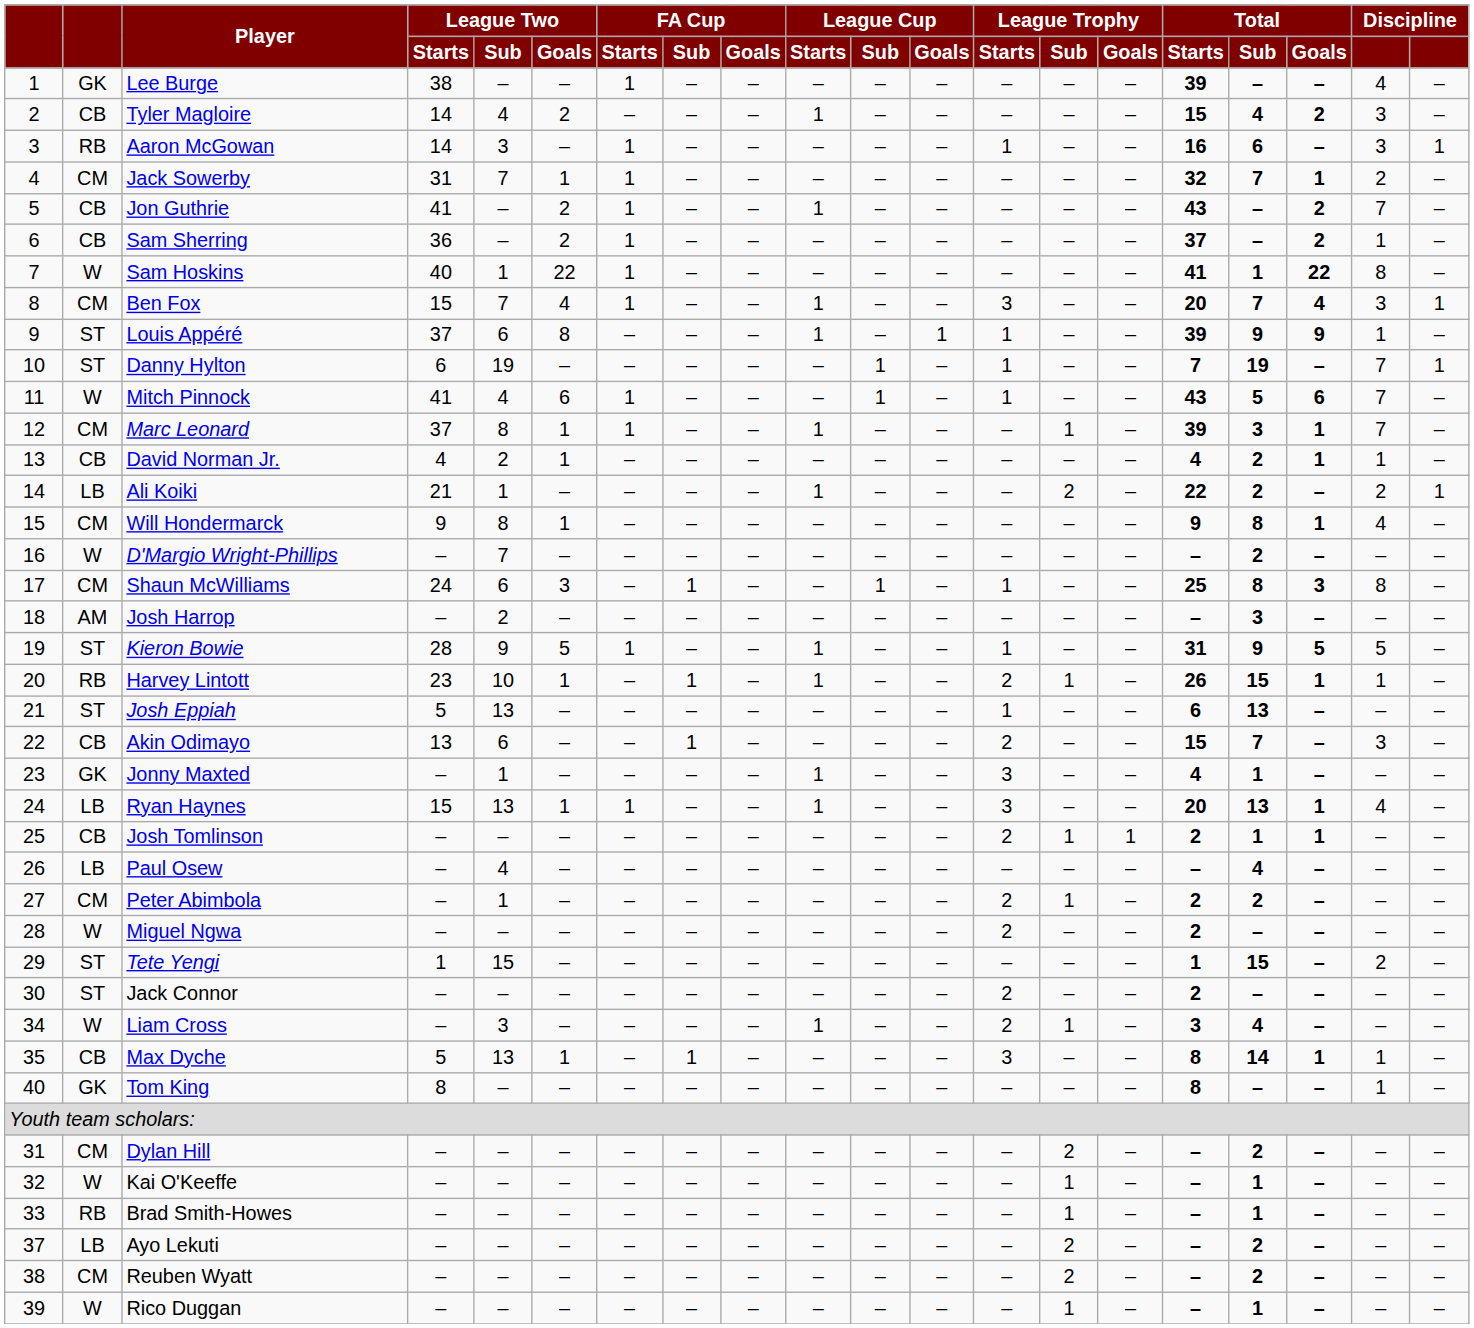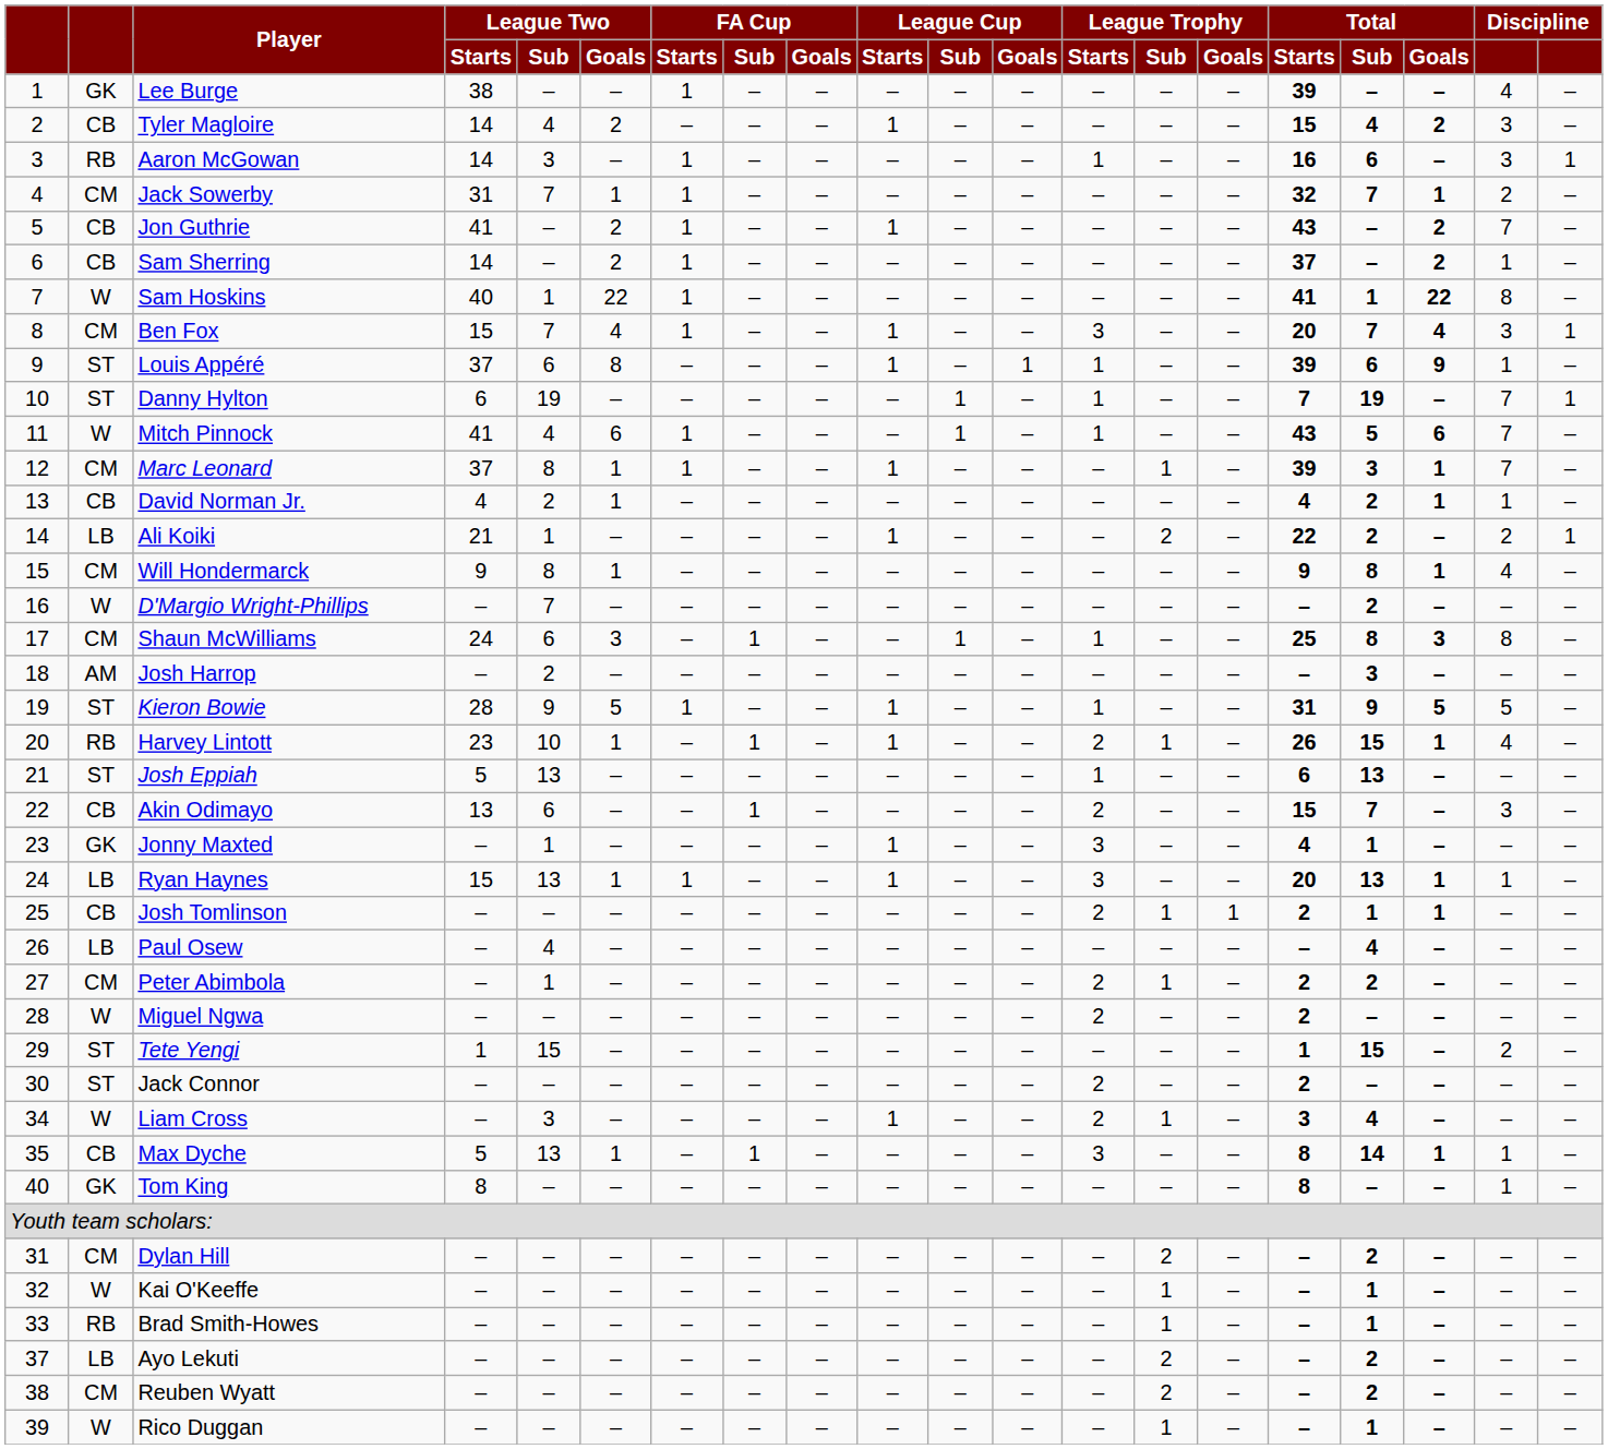Sam Sherring | League Two / Starts: 36 -> 14
Louis Appéré | Total / Sub: 9 -> 6
Harvey Lintott | column 19: 1 -> 4
Ryan Haynes | column 19: 4 -> 1
